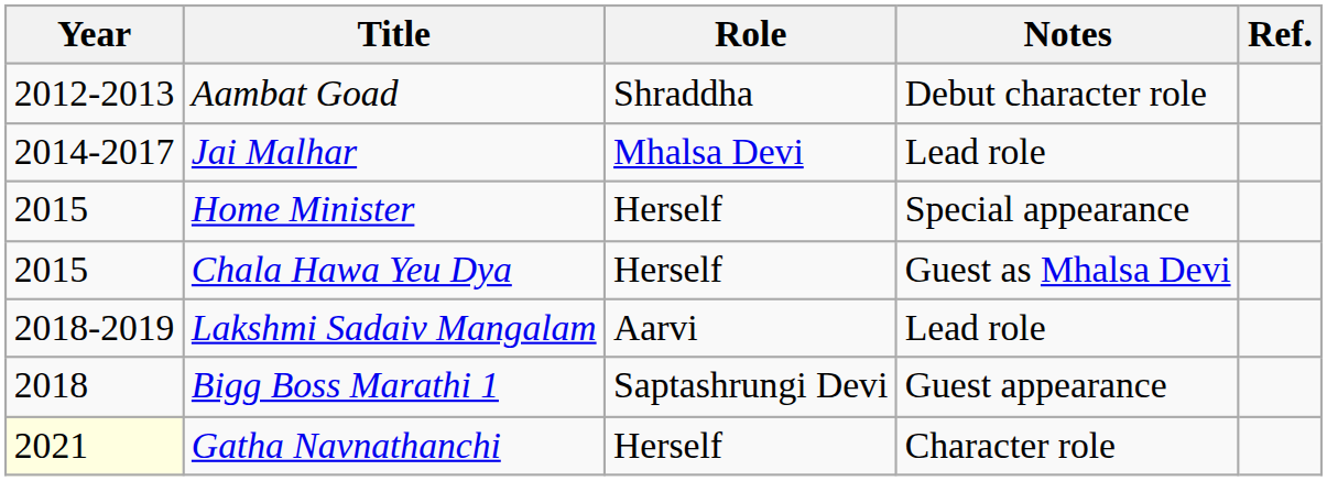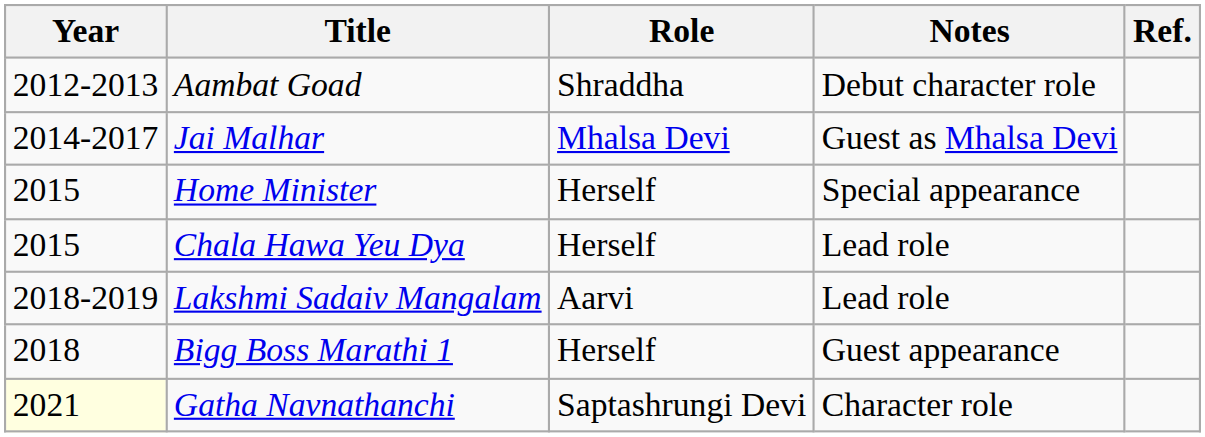Jai Malhar | Notes: Lead role -> Guest as Mhalsa Devi
Chala Hawa Yeu Dya | Notes: Guest as Mhalsa Devi -> Lead role
Bigg Boss Marathi 1 | Role: Saptashrungi Devi -> Herself
Gatha Navnathanchi | Role: Herself -> Saptashrungi Devi
